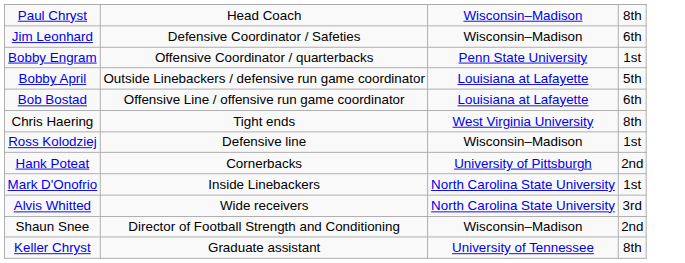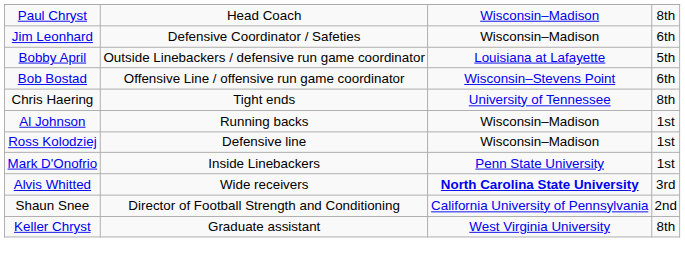- row: Bobby Engram | Offensive Coordinator / quarterbacks | Penn State University | 1st
Bob Bostad | column 3: Louisiana at Lafayette -> Wisconsin–Stevens Point
Chris Haering | column 3: West Virginia University -> University of Tennessee
+ row: Al Johnson | Running backs | Wisconsin–Madison | 1st
- row: Hank Poteat | Cornerbacks | University of Pittsburgh | 2nd
Mark D'Onofrio | column 3: North Carolina State University -> Penn State University
Alvis Whitted | column 3: normal -> bold
Shaun Snee | column 3: Wisconsin–Madison -> California University of Pennsylvania
Keller Chryst | column 3: University of Tennessee -> West Virginia University
